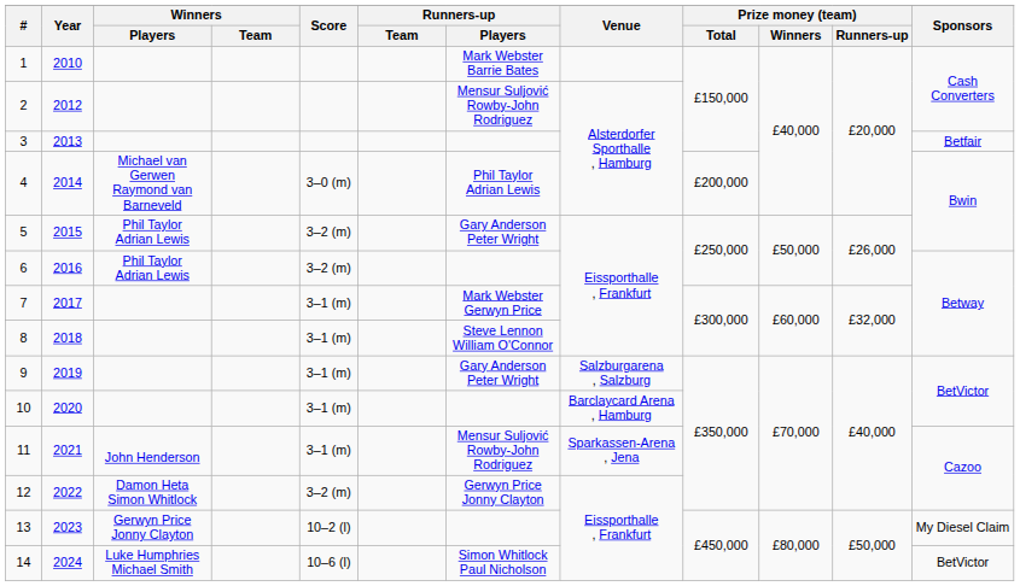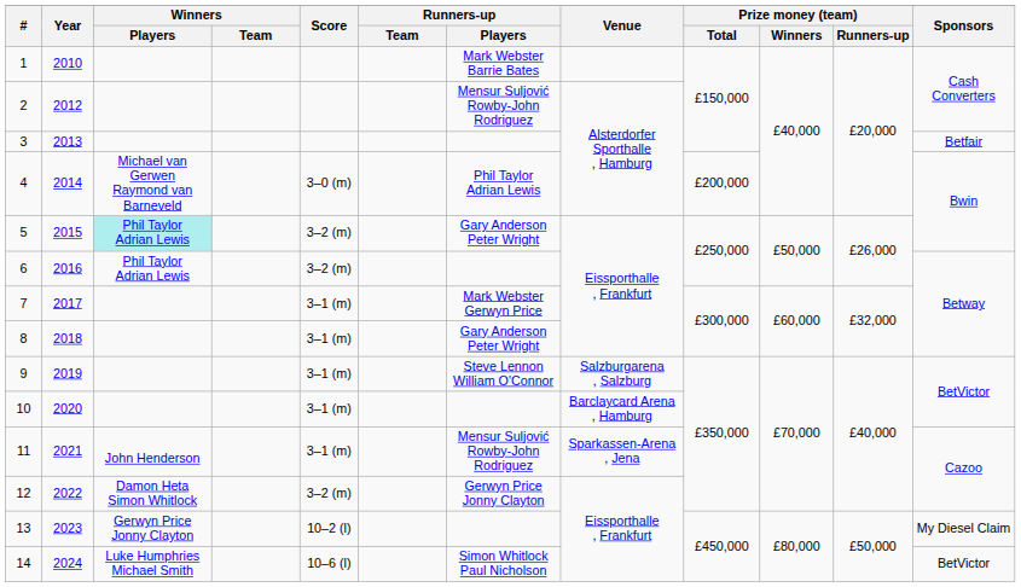5 | Winners / Players: no background -> paleturquoise background
8 | Runners-up / Players: Steve Lennon William O'Connor -> Gary Anderson Peter Wright
9 | Runners-up / Players: Gary Anderson Peter Wright -> Steve Lennon William O'Connor
